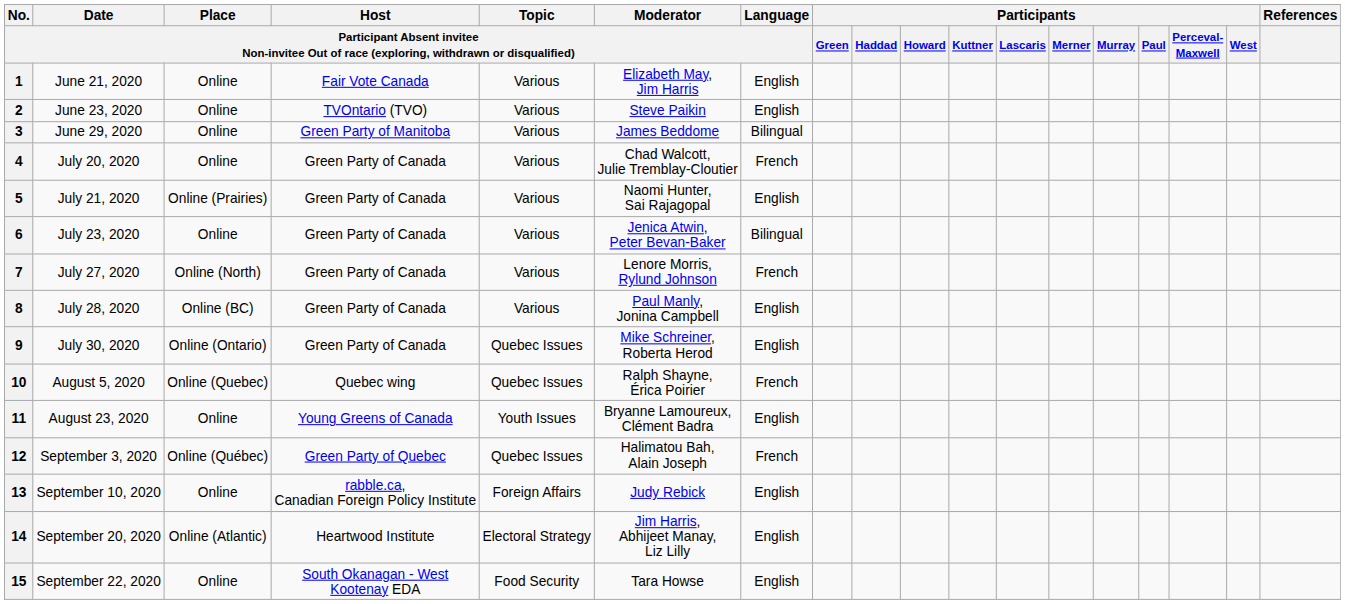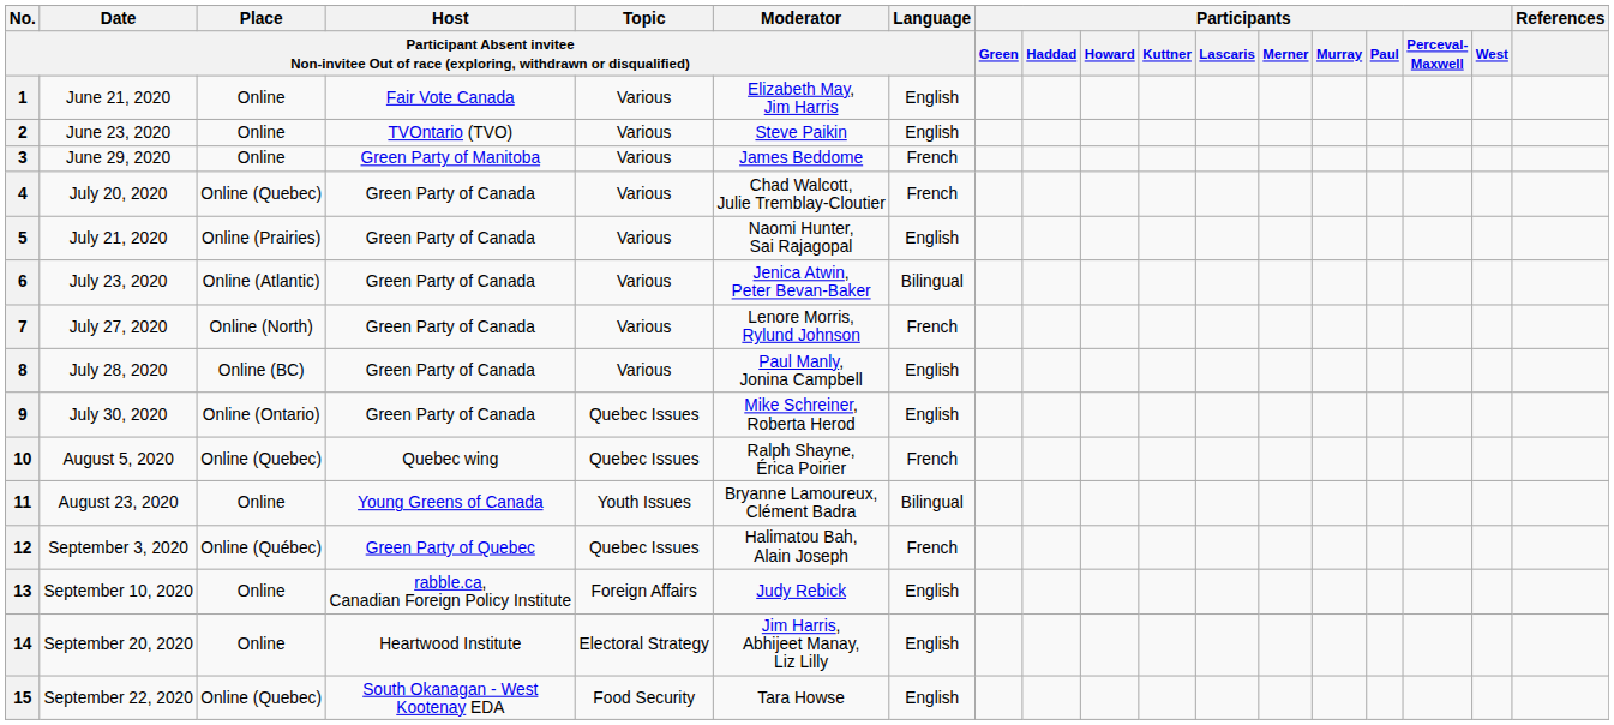3 | column 7: Bilingual -> French
4 | column 3: Online -> Online (Quebec)
6 | column 3: Online -> Online (Atlantic)
11 | column 7: English -> Bilingual
14 | column 3: Online (Atlantic) -> Online
15 | column 3: Online -> Online (Quebec)
